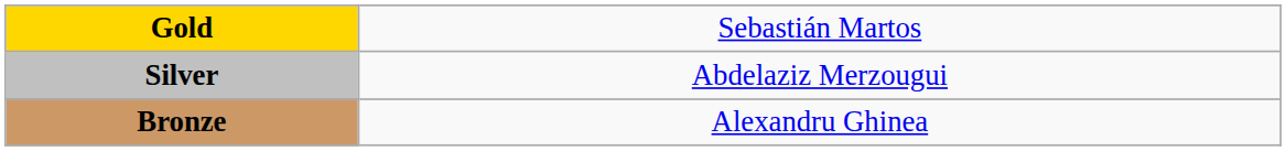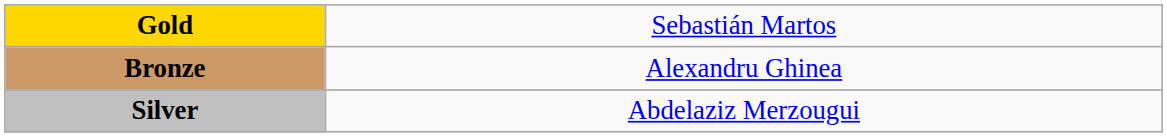rows swapped: Silver <-> Bronze
